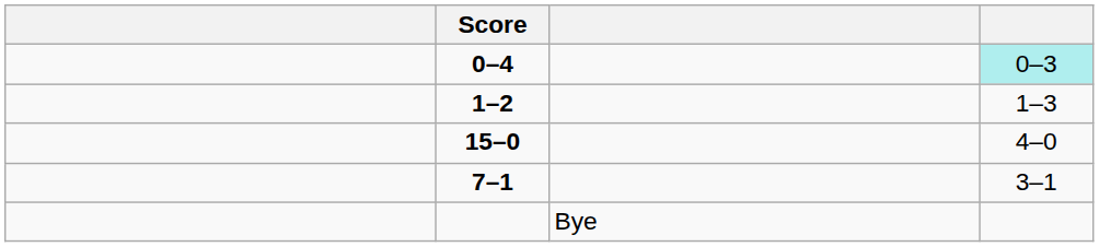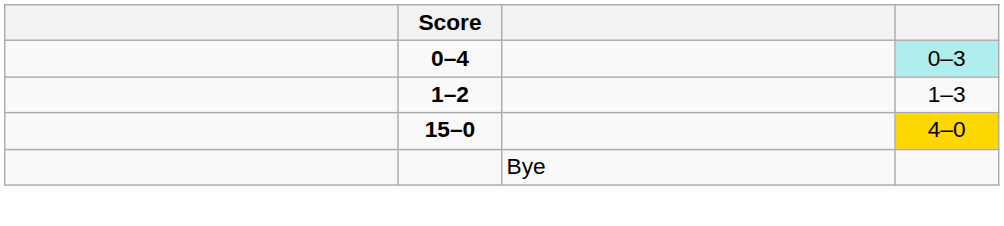15–0 | column 4: no background -> gold background
- row: 7–1 | 3–1
